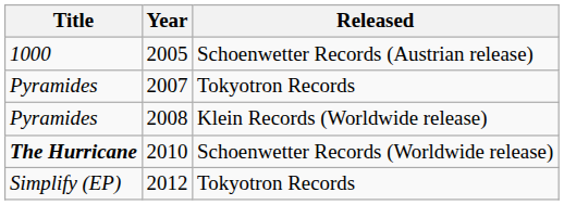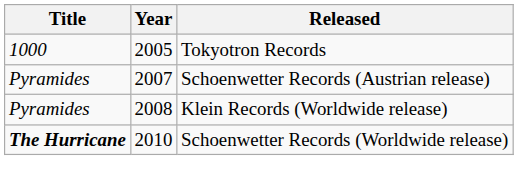2005 | Released: Schoenwetter Records (Austrian release) -> Tokyotron Records
2007 | Released: Tokyotron Records -> Schoenwetter Records (Austrian release)
- row: Simplify (EP) | 2012 | Tokyotron Records
